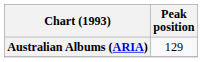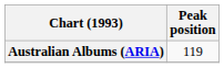Australian Albums (ARIA) | Peak position: 129 -> 119
